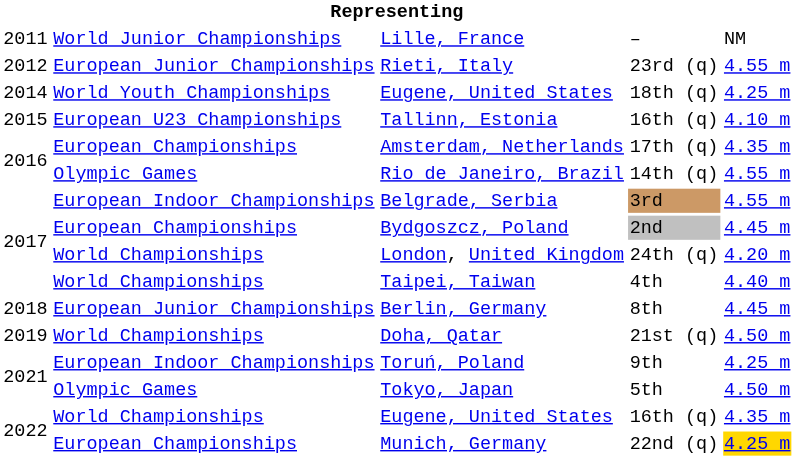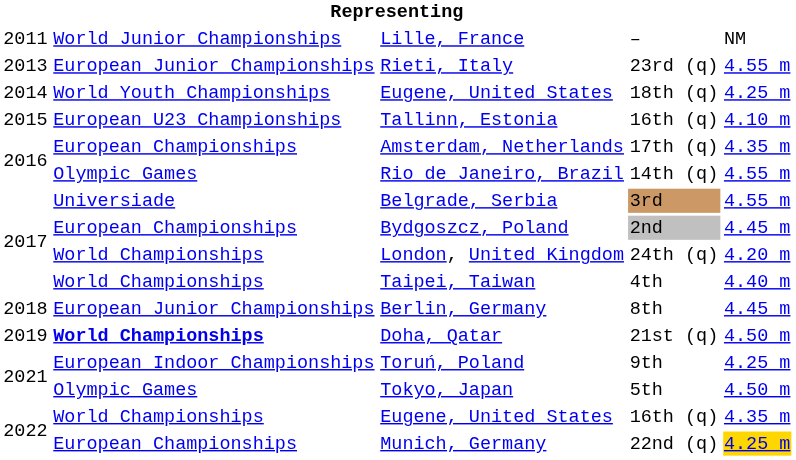Rieti, Italy | column 1: 2012 -> 2013
Belgrade, Serbia | column 2: European Indoor Championships -> Universiade
Doha, Qatar | column 2: normal -> bold
